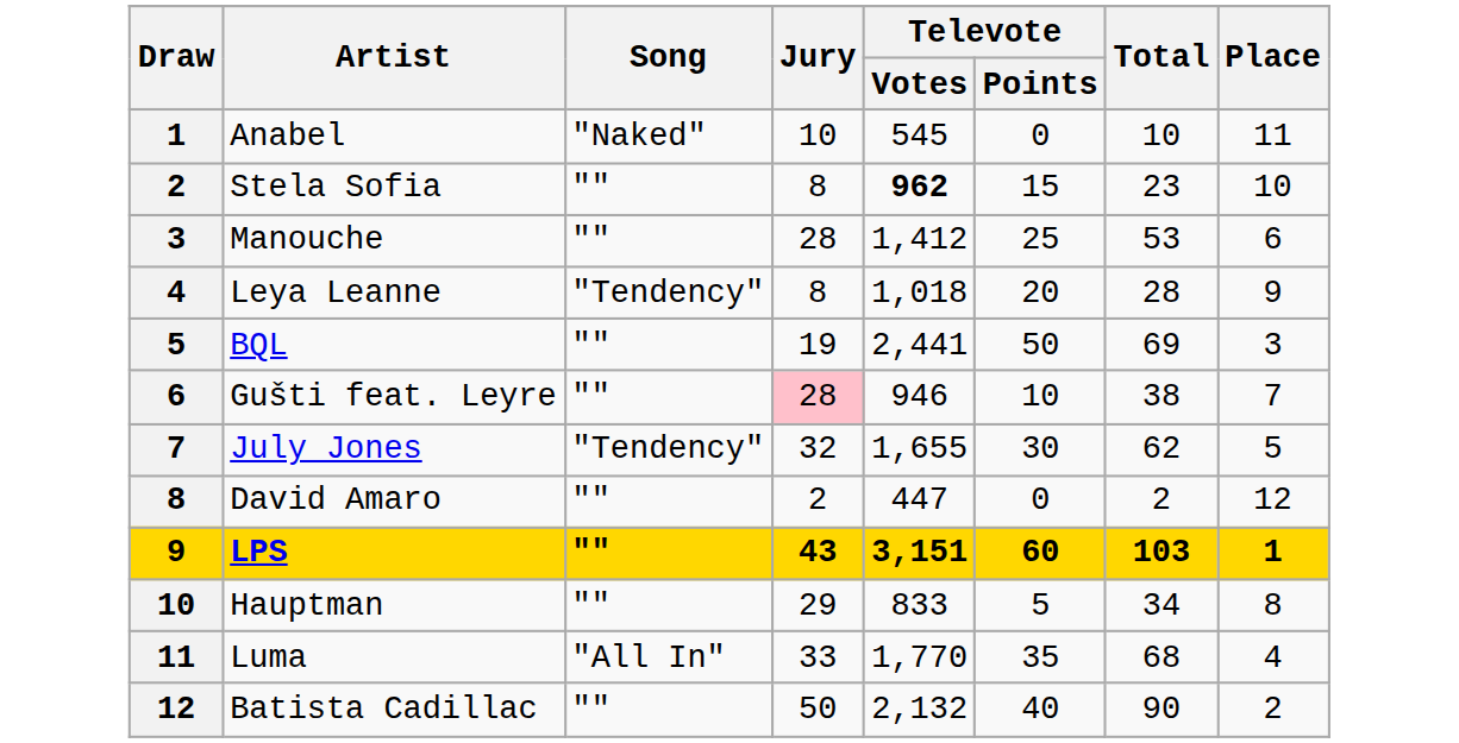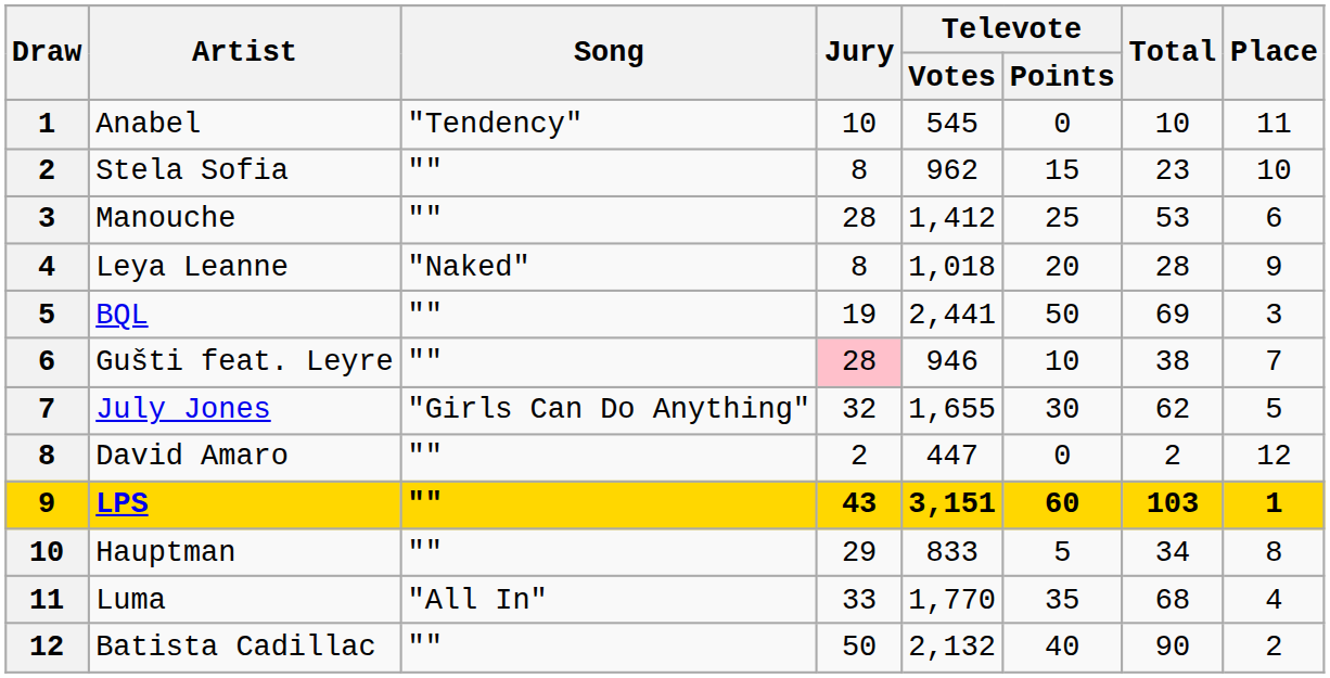Anabel | Song: "Naked" -> "Tendency"
Stela Sofia | Televote / Votes: bold -> normal
Leya Leanne | Song: "Tendency" -> "Naked"
July Jones | Song: "Tendency" -> "Girls Can Do Anything"
